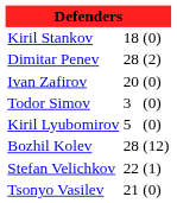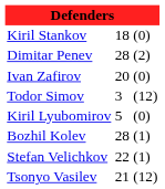Todor Simov | column 3: (0) -> (12)
Bozhil Kolev | column 3: (12) -> (1)
Tsonyo Vasilev | column 3: (0) -> (12)
